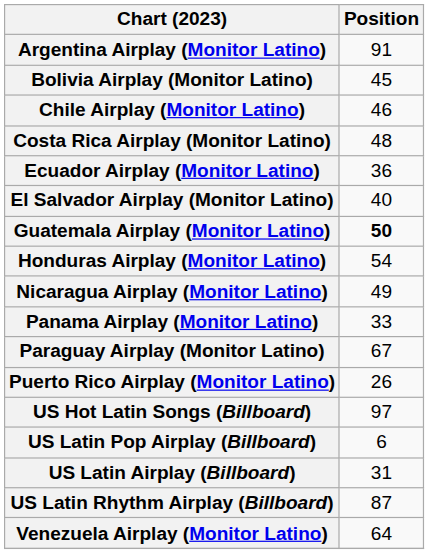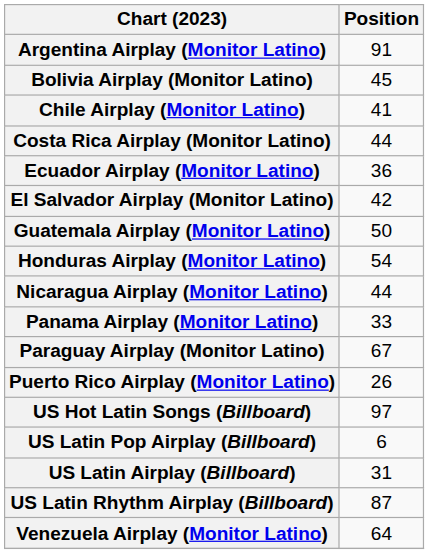Chile Airplay (Monitor Latino) | Position: 46 -> 41
Costa Rica Airplay (Monitor Latino) | Position: 48 -> 44
El Salvador Airplay (Monitor Latino) | Position: 40 -> 42
Guatemala Airplay (Monitor Latino) | Position: bold -> normal
Nicaragua Airplay (Monitor Latino) | Position: 49 -> 44
